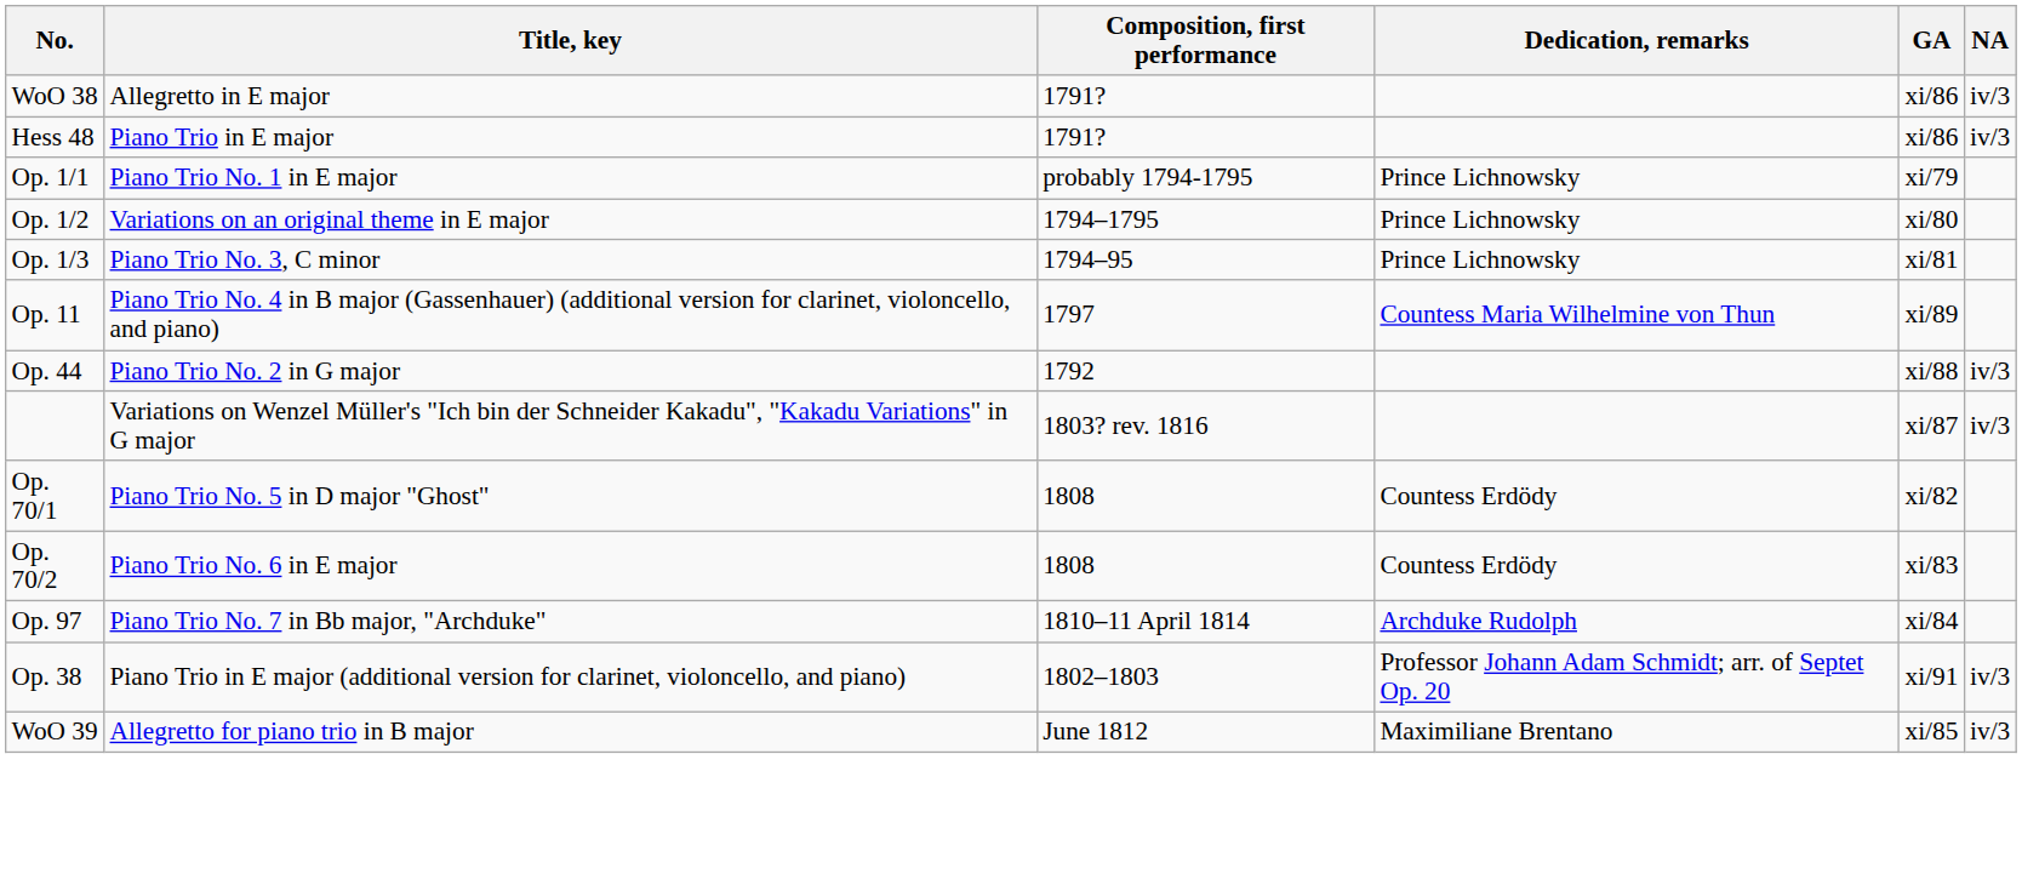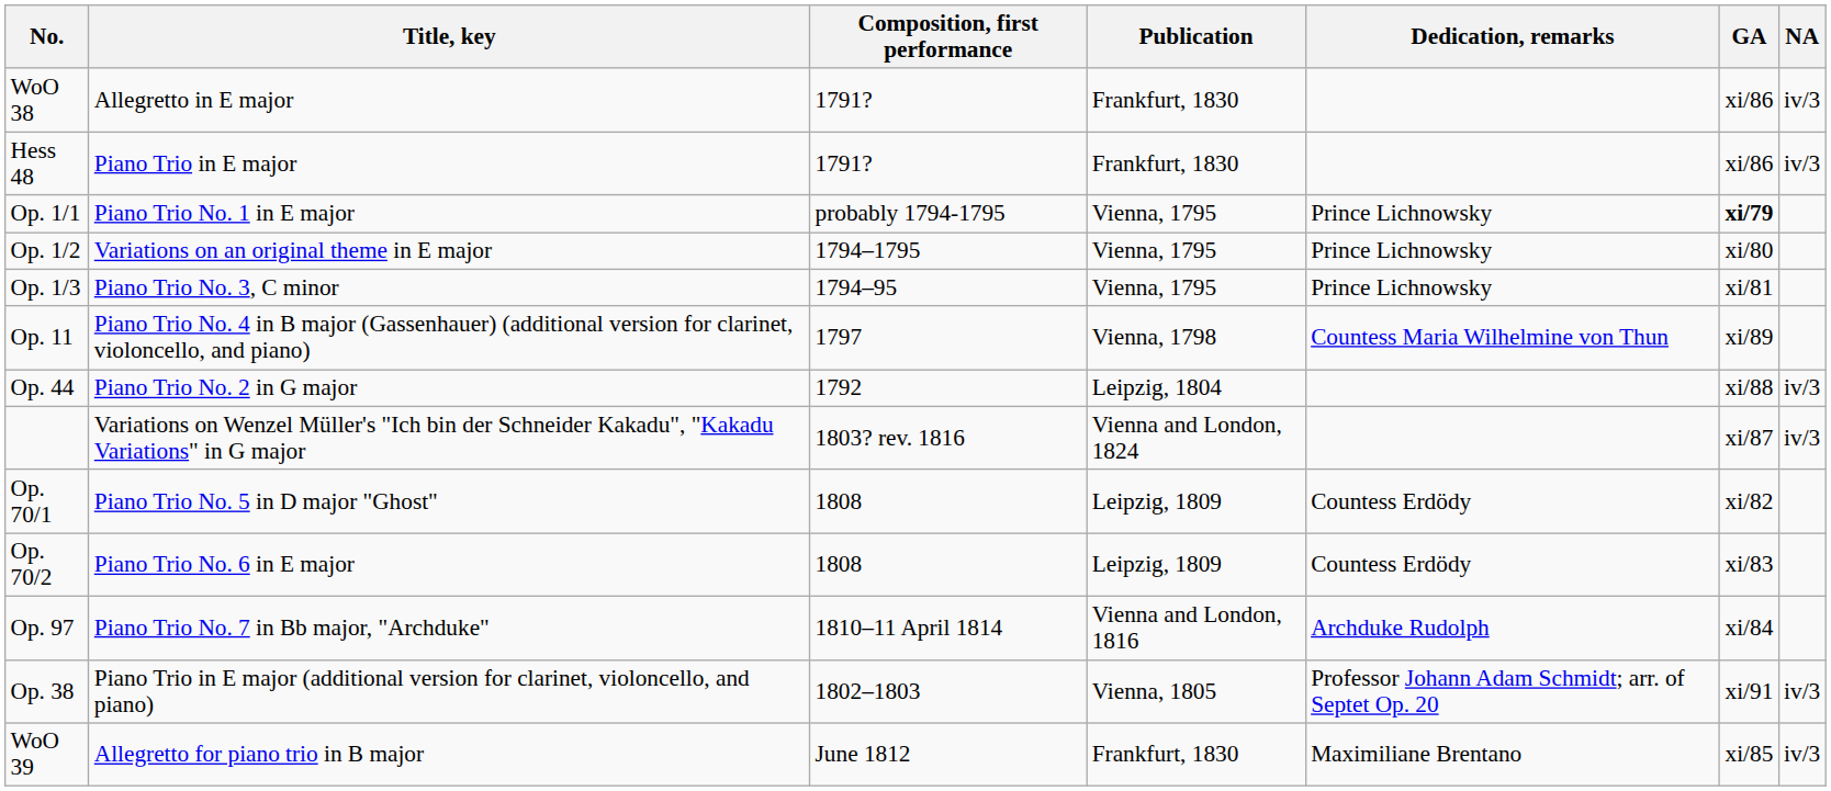+ column: Publication | Frankfurt, 1830 | Frankfurt, 1830 | Vienna, 1795 | Vienna, 1795 | Vienna, 1795 | Vienna, 1798 | Leipzig, 1804 | Vienna and London, 1824 | Leipzig, 1809 | Leipzig, 1809 | Vienna and London, 1816 | Vienna, 1805 | Frankfurt, 1830
Op. 1/1 | GA: normal -> bold
